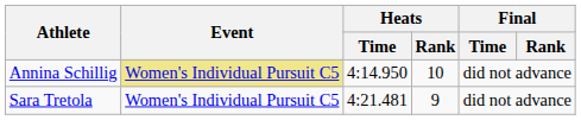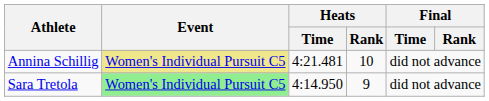Annina Schillig | Heats / Time: 4:14.950 -> 4:21.481
Sara Tretola | Event: no background -> lightgreen background
Sara Tretola | Heats / Time: 4:21.481 -> 4:14.950
